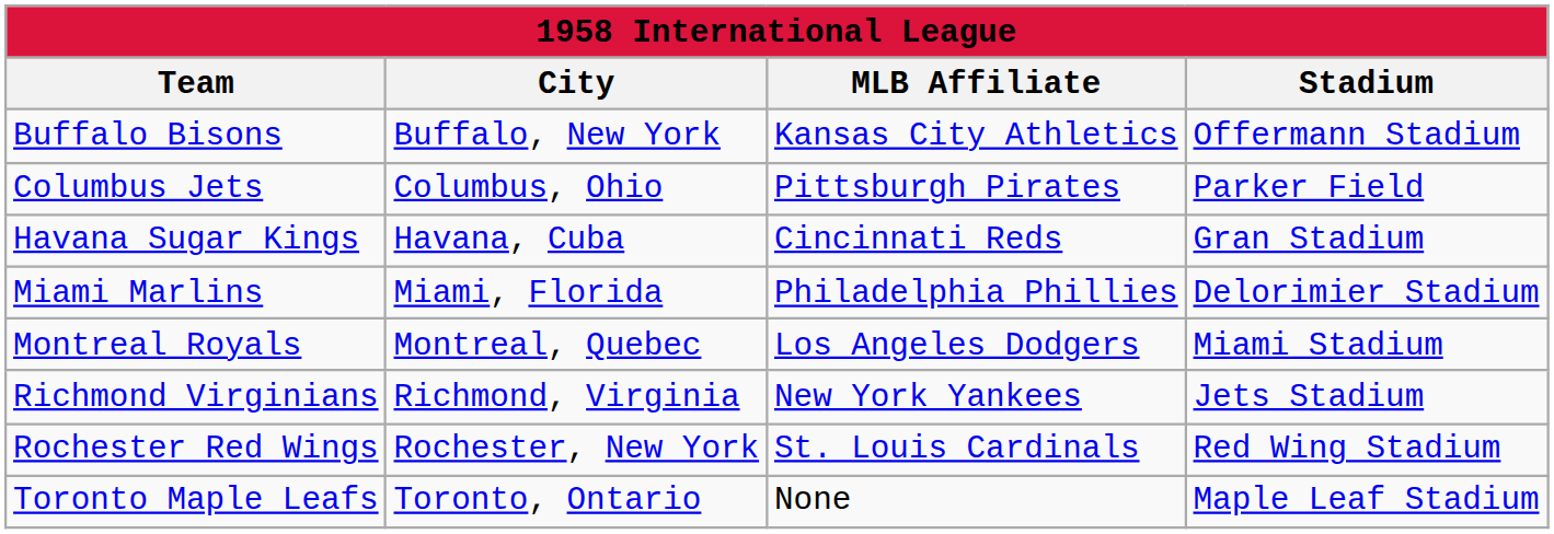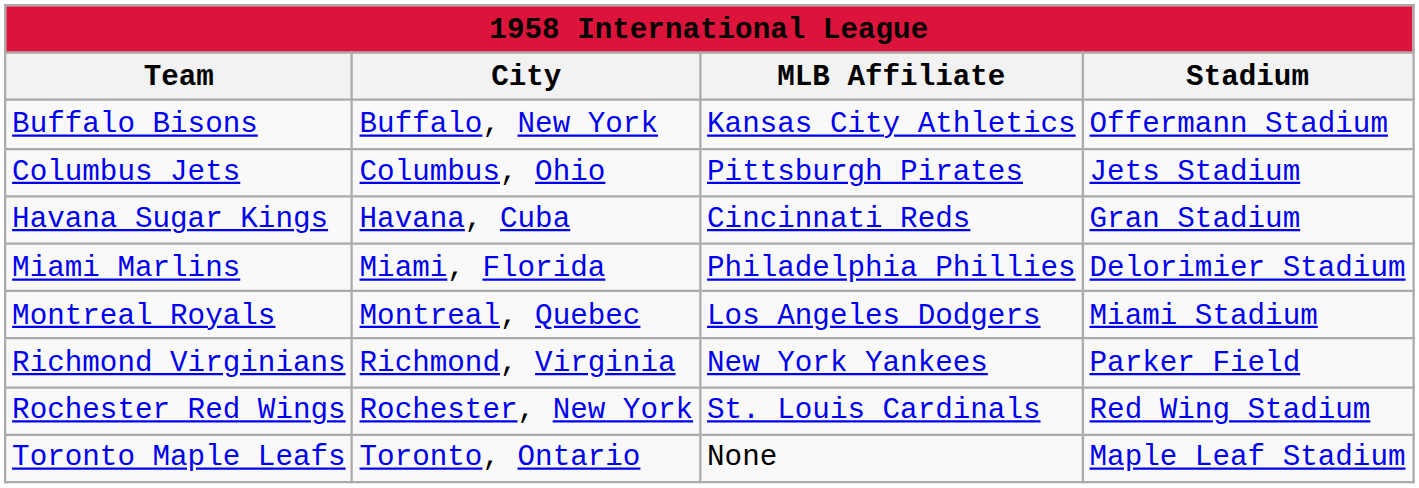Columbus Jets | Stadium: Parker Field -> Jets Stadium
Richmond Virginians | Stadium: Jets Stadium -> Parker Field
